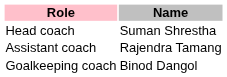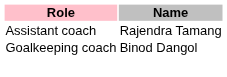- row: Head coach | Suman Shrestha
